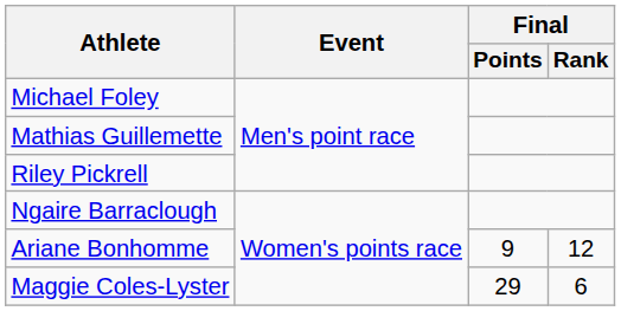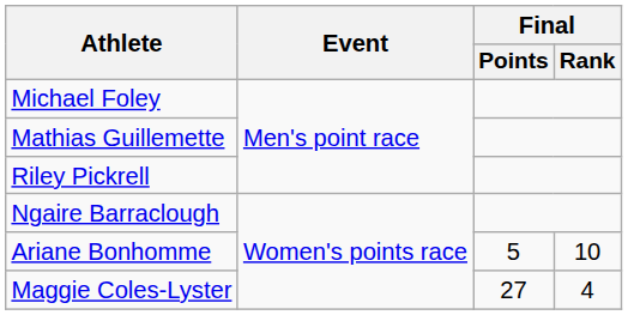Ariane Bonhomme | Final / Points: 9 -> 5
Ariane Bonhomme | Final / Rank: 12 -> 10
Maggie Coles-Lyster | Final / Points: 29 -> 27
Maggie Coles-Lyster | Final / Rank: 6 -> 4
